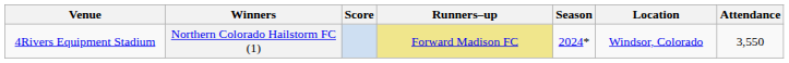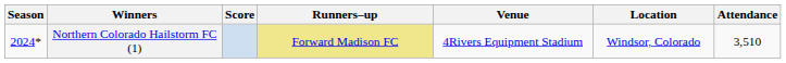columns swapped: Season <-> Venue
Northern Colorado Hailstorm FC (1) | Attendance: 3,550 -> 3,510
